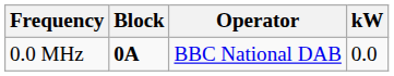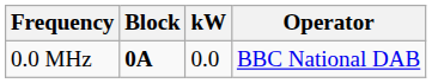columns swapped: kW <-> Operator
